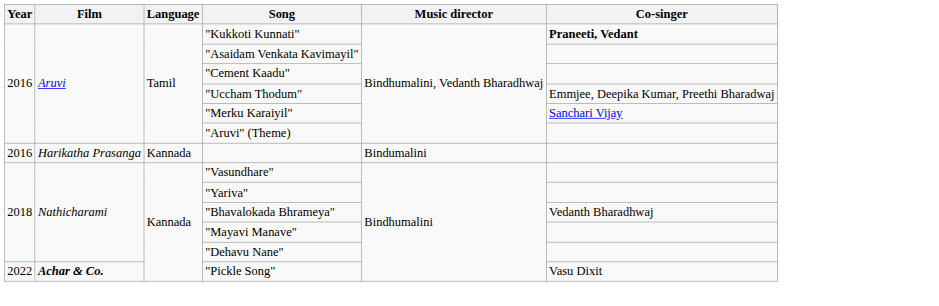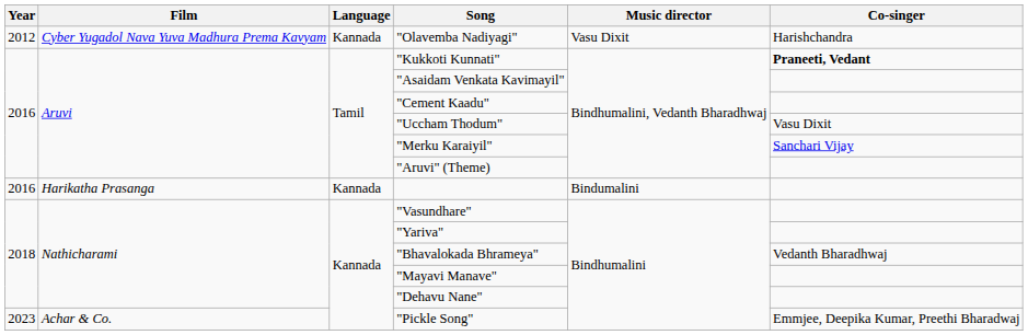+ row: 2012 | Cyber Yugadol Nava Yuva Madhura Prema Kavyam | Kannada | "Olavemba Nadiyagi" | Vasu Dixit | Harishchandra
"Uccham Thodum" | Co-singer: Emmjee, Deepika Kumar, Preethi Bharadwaj -> Vasu Dixit
"Pickle Song" | Year: 2022 -> 2023
"Pickle Song" | Film: bold -> normal
"Pickle Song" | Co-singer: Vasu Dixit -> Emmjee, Deepika Kumar, Preethi Bharadwaj
